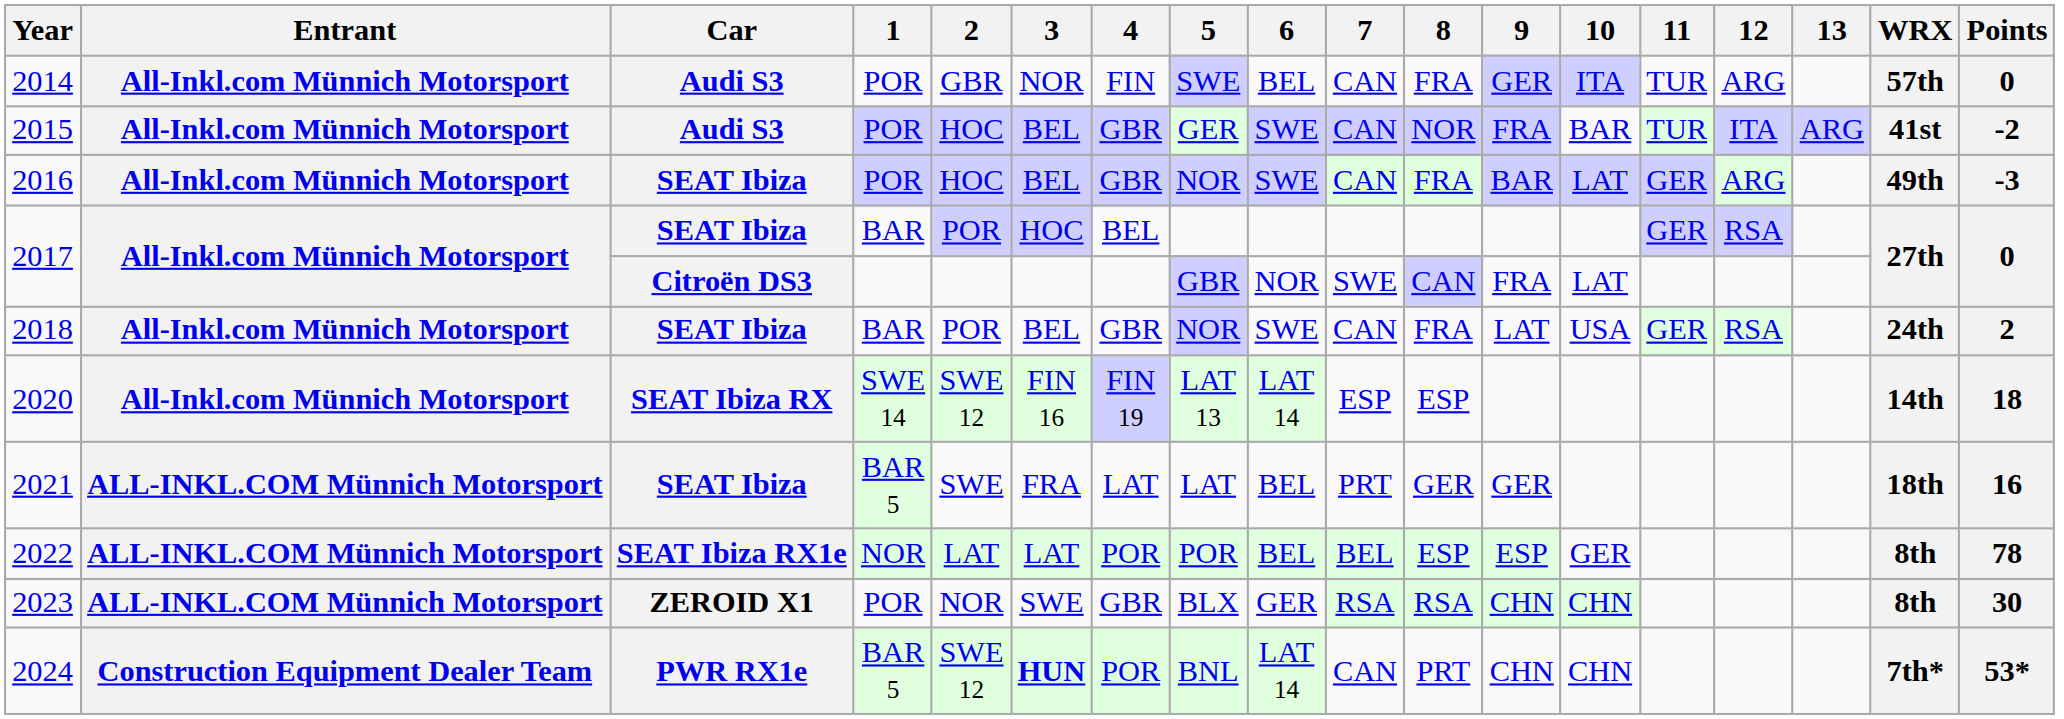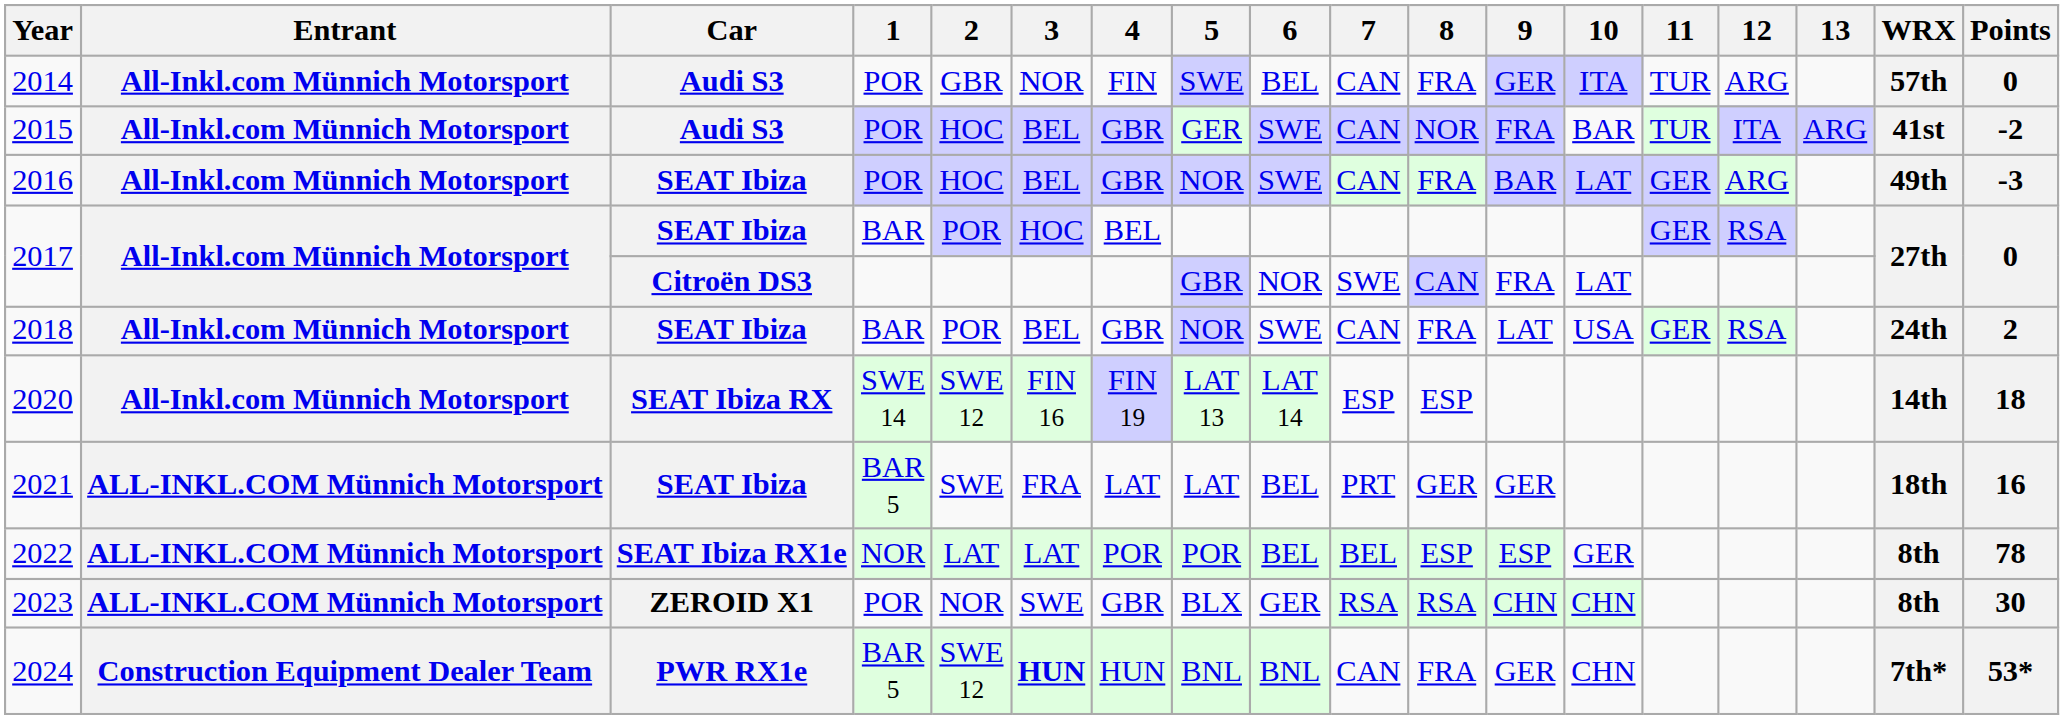2024 | 4: POR -> HUN
2024 | 6: LAT 14 -> BNL
2024 | 8: PRT -> FRA
2024 | 9: CHN -> GER
